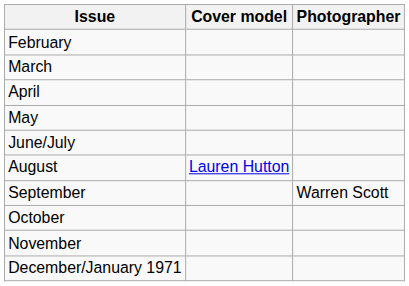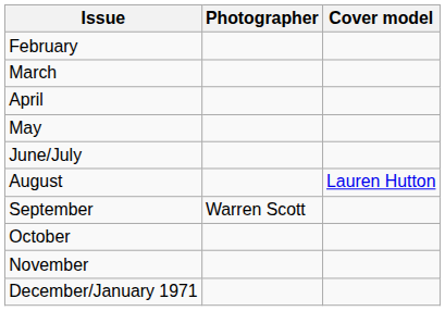columns swapped: Cover model <-> Photographer
